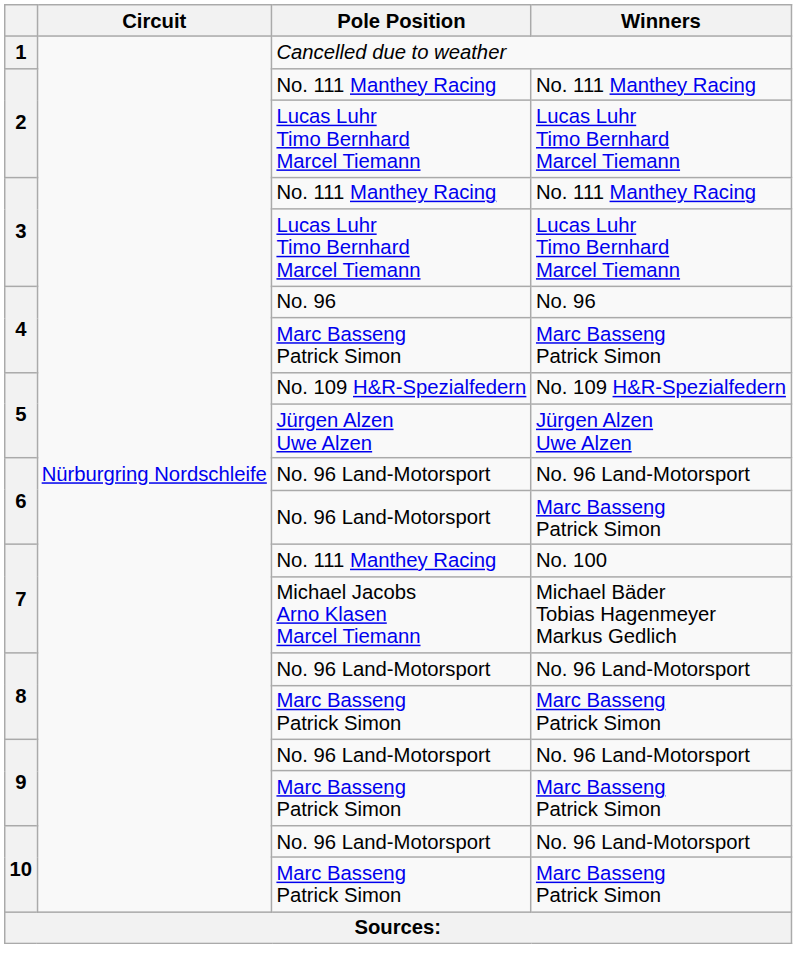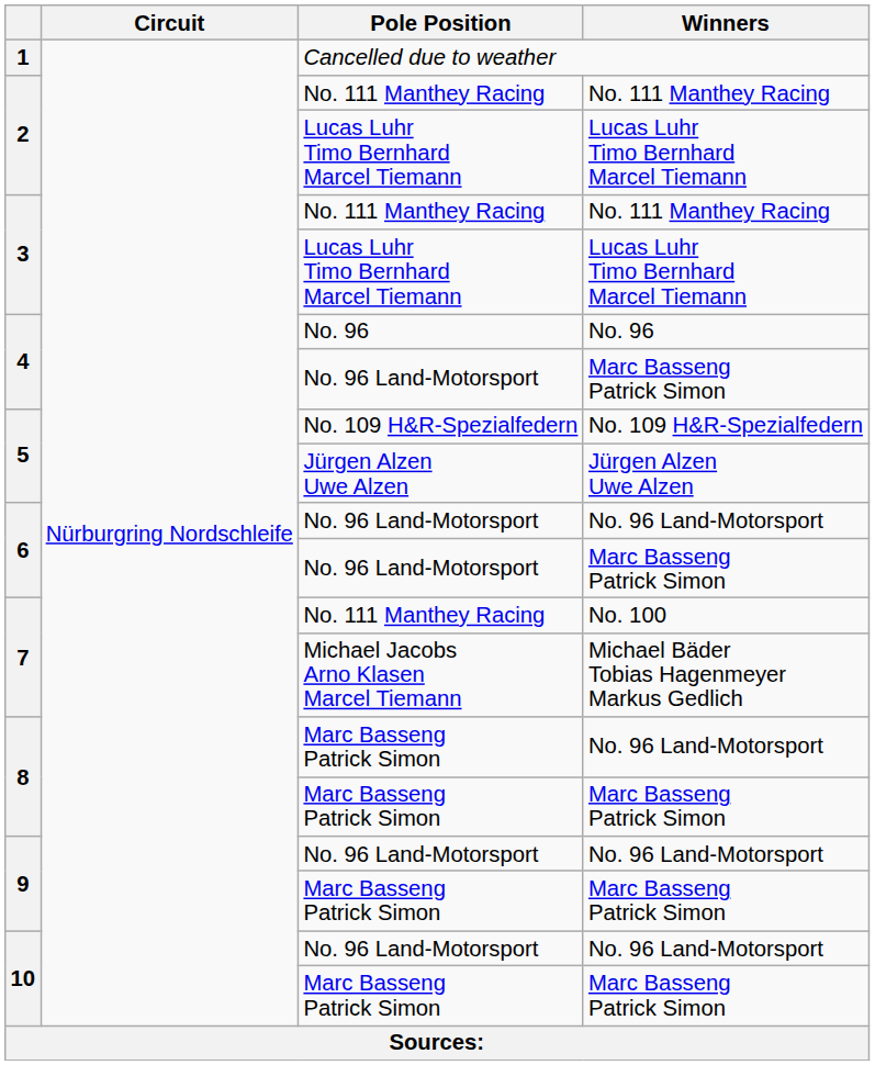4 / Marc Basseng Patrick Simon | Pole Position: Marc Basseng Patrick Simon -> No. 96 Land-Motorsport
8 / No. 96 Land-Motorsport | Pole Position: No. 96 Land-Motorsport -> Marc Basseng Patrick Simon
